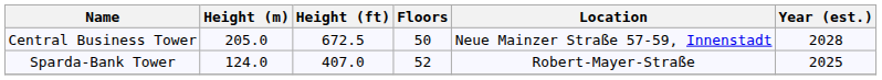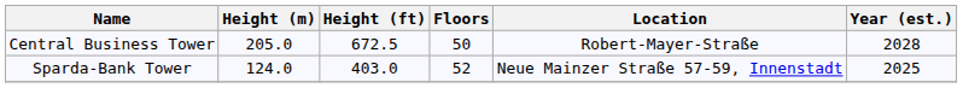Central Business Tower | Location: Neue Mainzer Straße 57-59, Innenstadt -> Robert-Mayer-Straße
Sparda-Bank Tower | Height (ft): 407.0 -> 403.0
Sparda-Bank Tower | Location: Robert-Mayer-Straße -> Neue Mainzer Straße 57-59, Innenstadt
